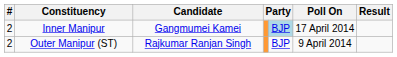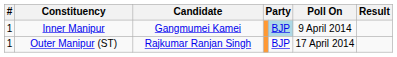Inner Manipur | #: 2 -> 1
Inner Manipur | Poll On: 17 April 2014 -> 9 April 2014
Outer Manipur (ST) | #: 2 -> 1
Outer Manipur (ST) | Poll On: 9 April 2014 -> 17 April 2014
